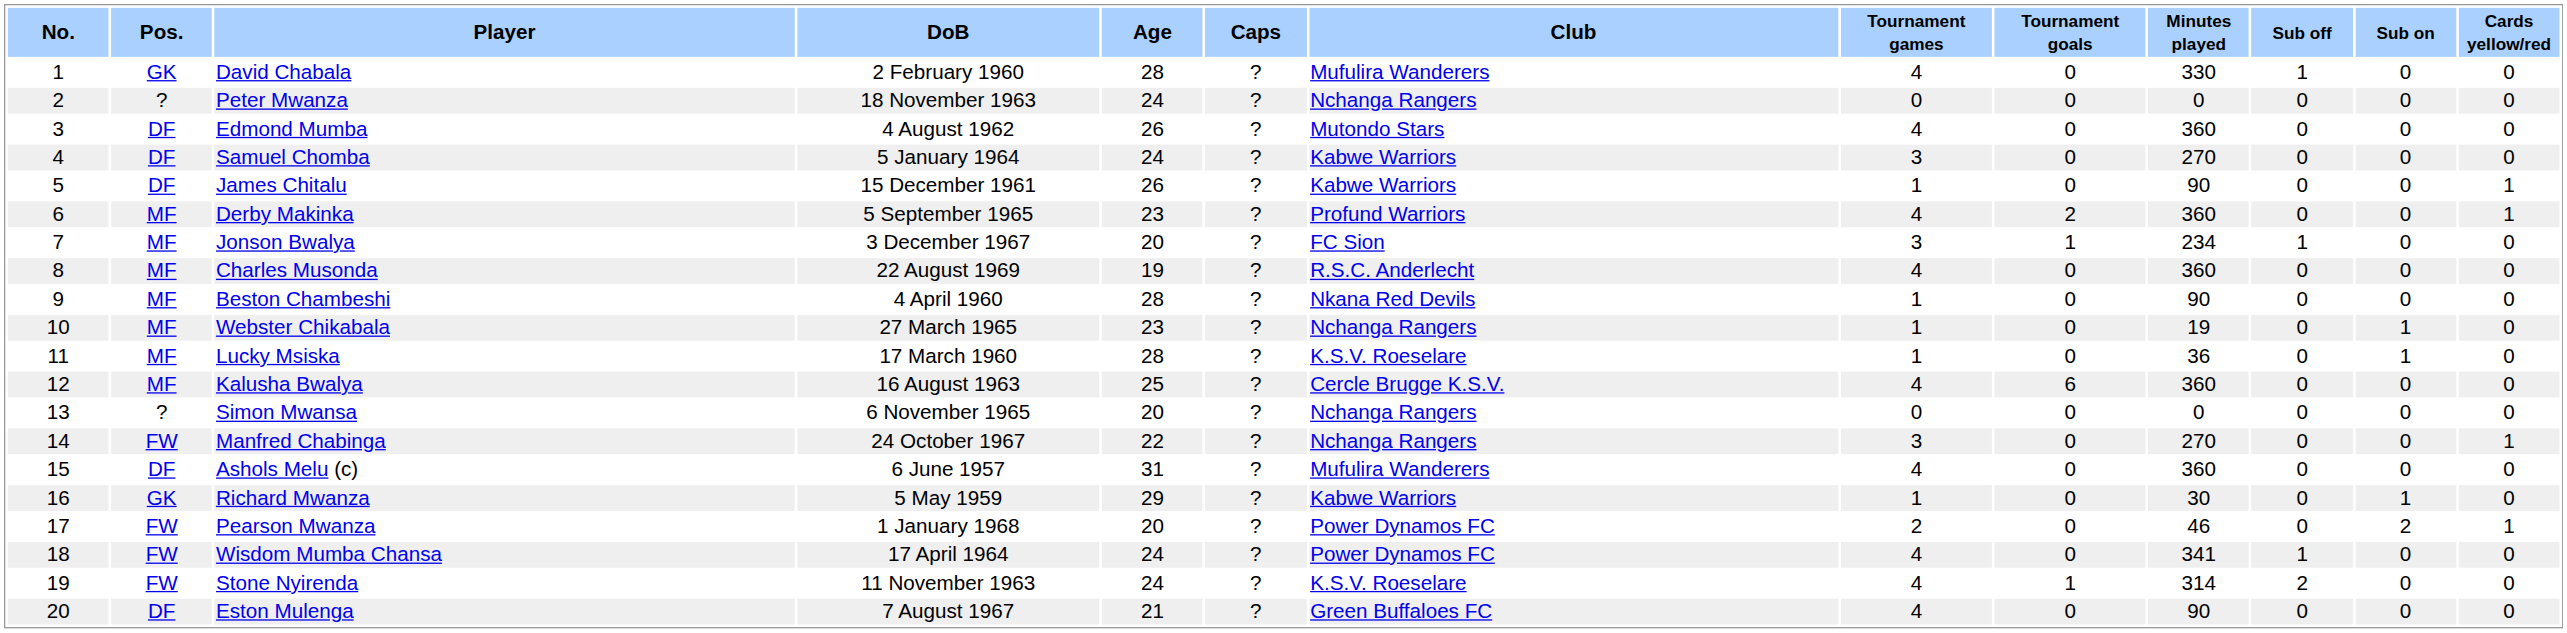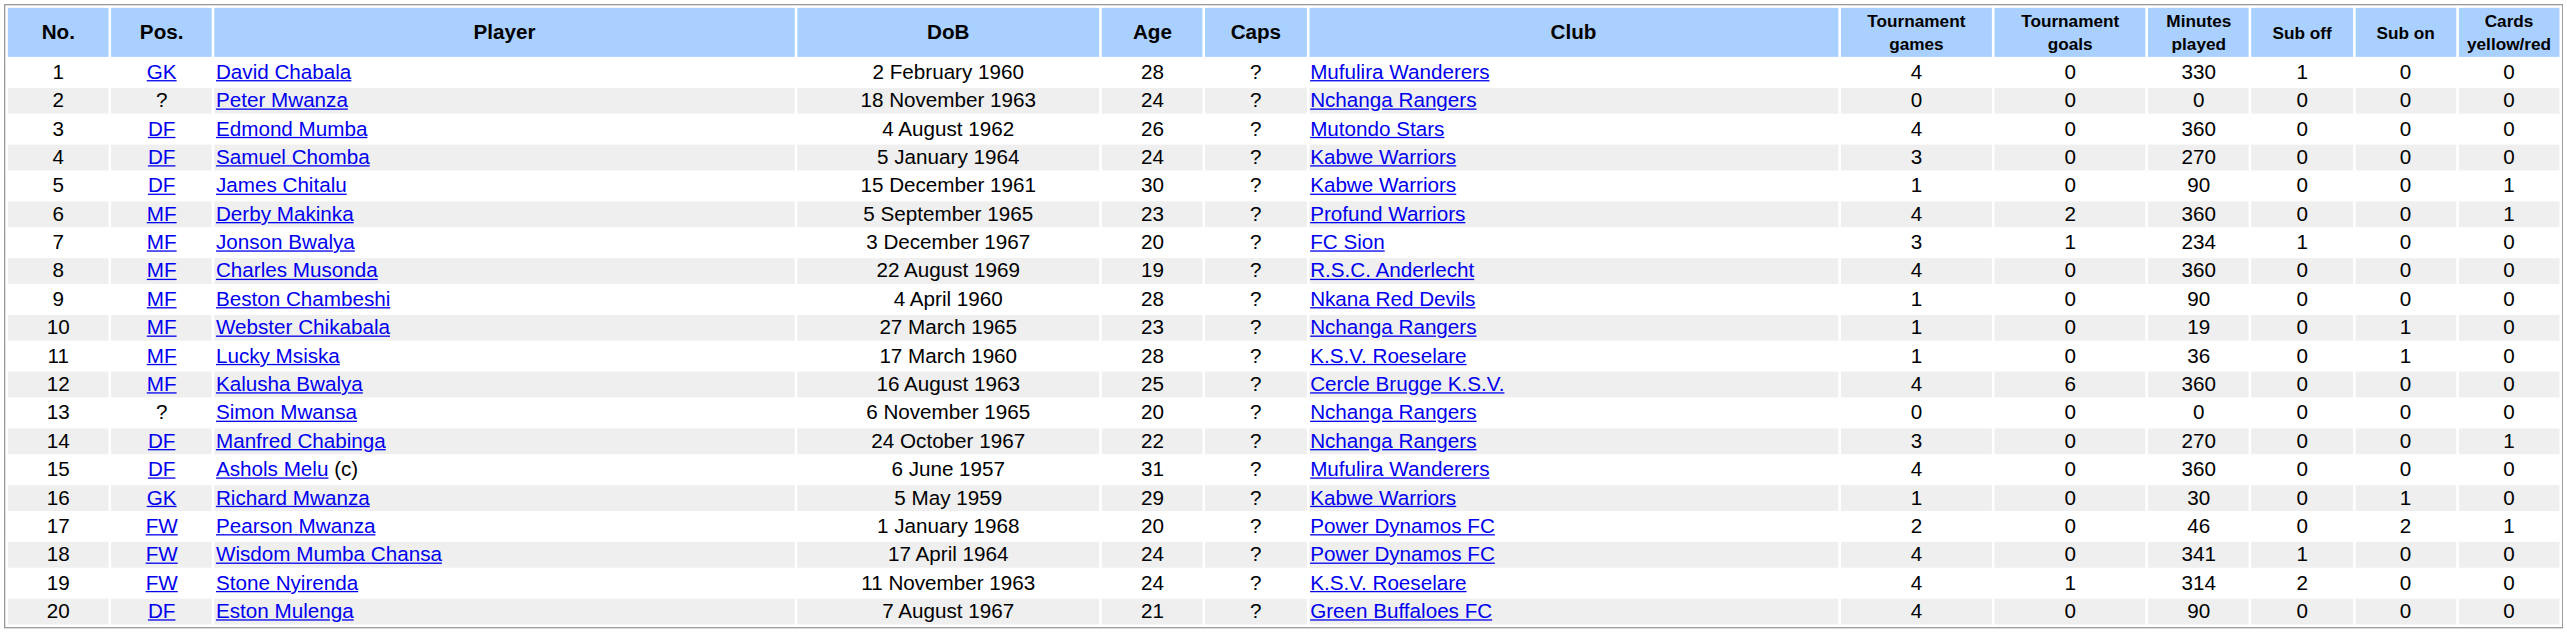James Chitalu | Age: 26 -> 30
Manfred Chabinga | Pos.: FW -> DF
